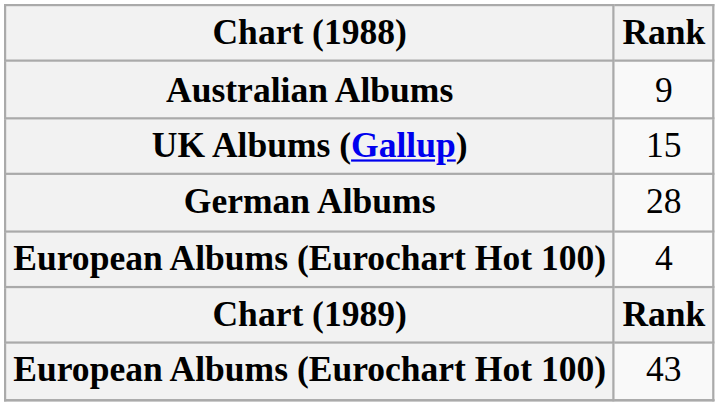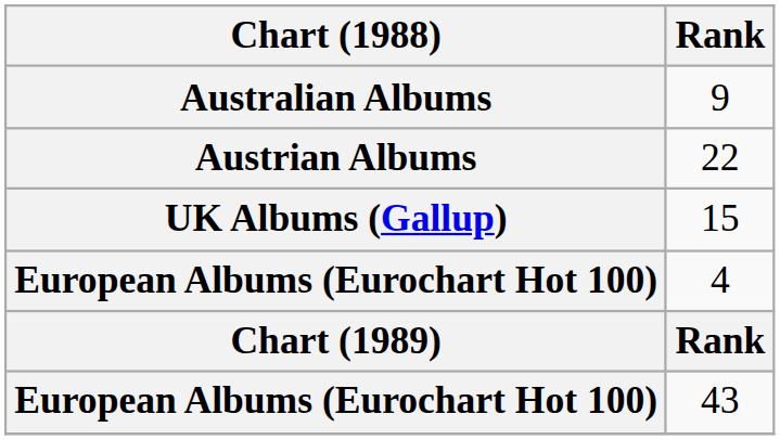+ row: Austrian Albums | 22
- row: German Albums | 28
